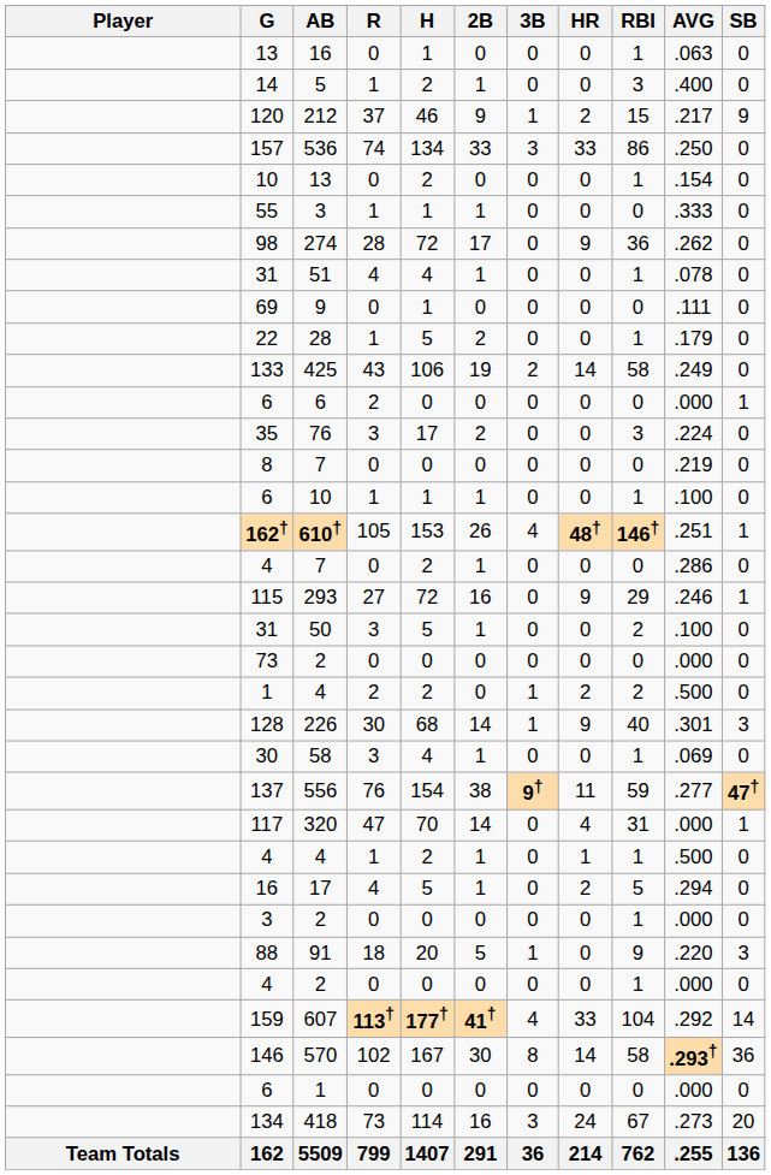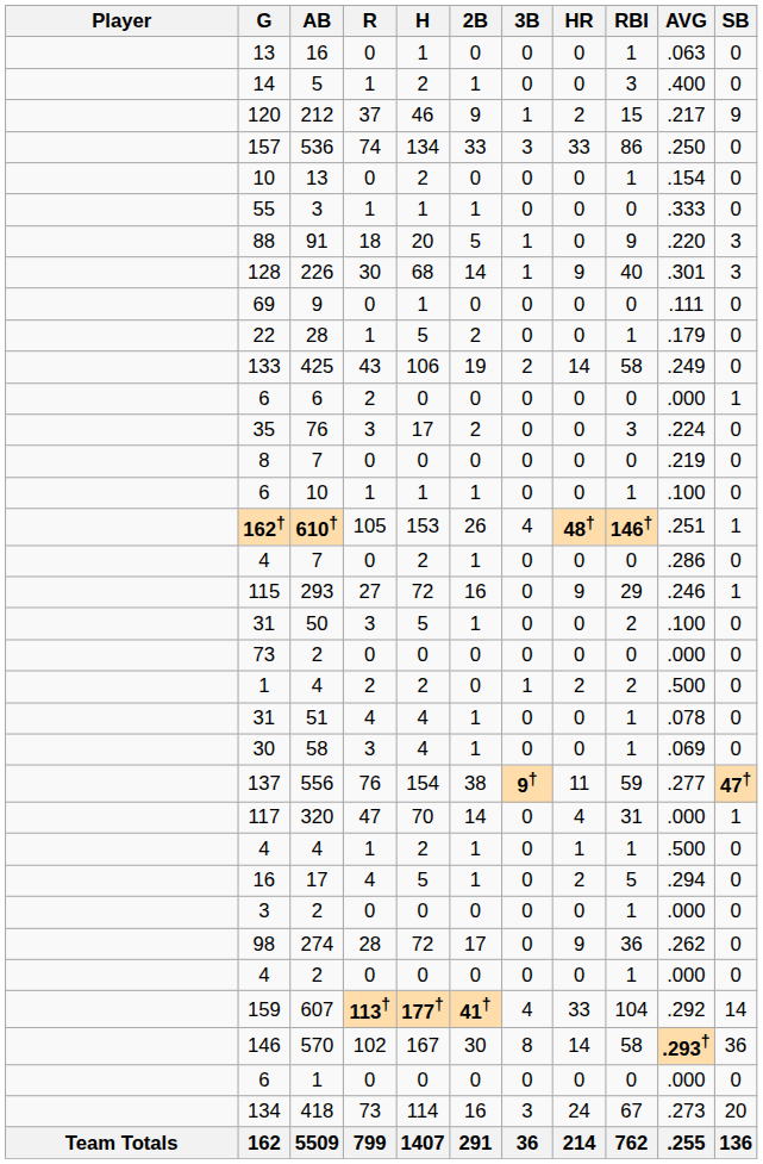rows swapped: 274 <-> 91
rows swapped: 226 <-> 51
